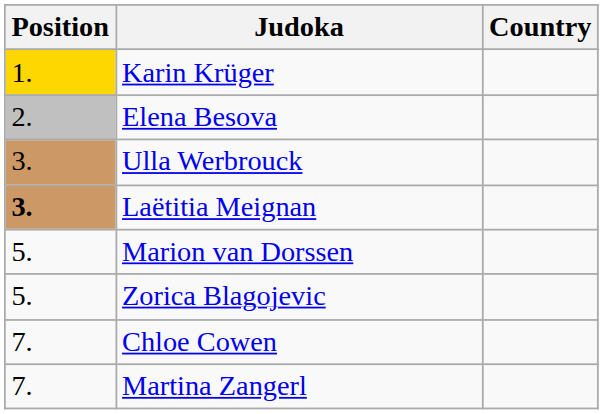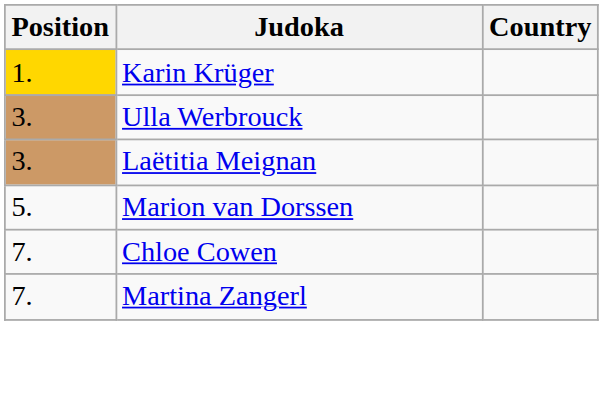- row: 2. | Elena Besova
Laëtitia Meignan | Position: bold -> normal
- row: 5. | Zorica Blagojevic
